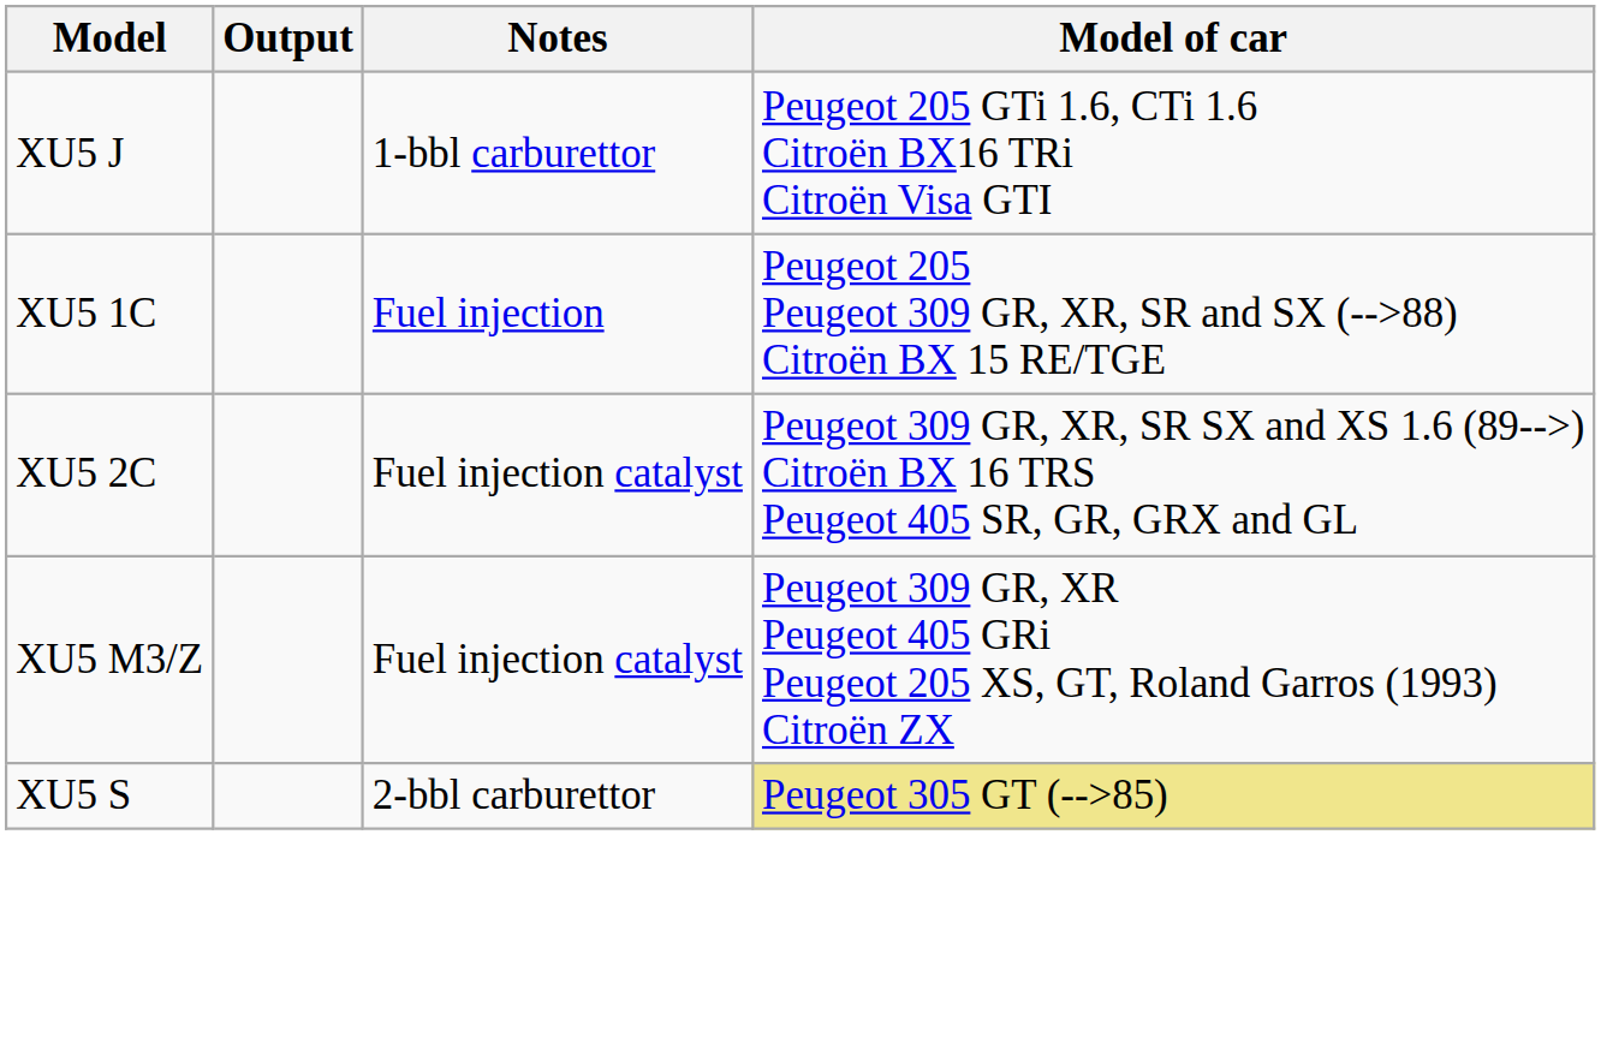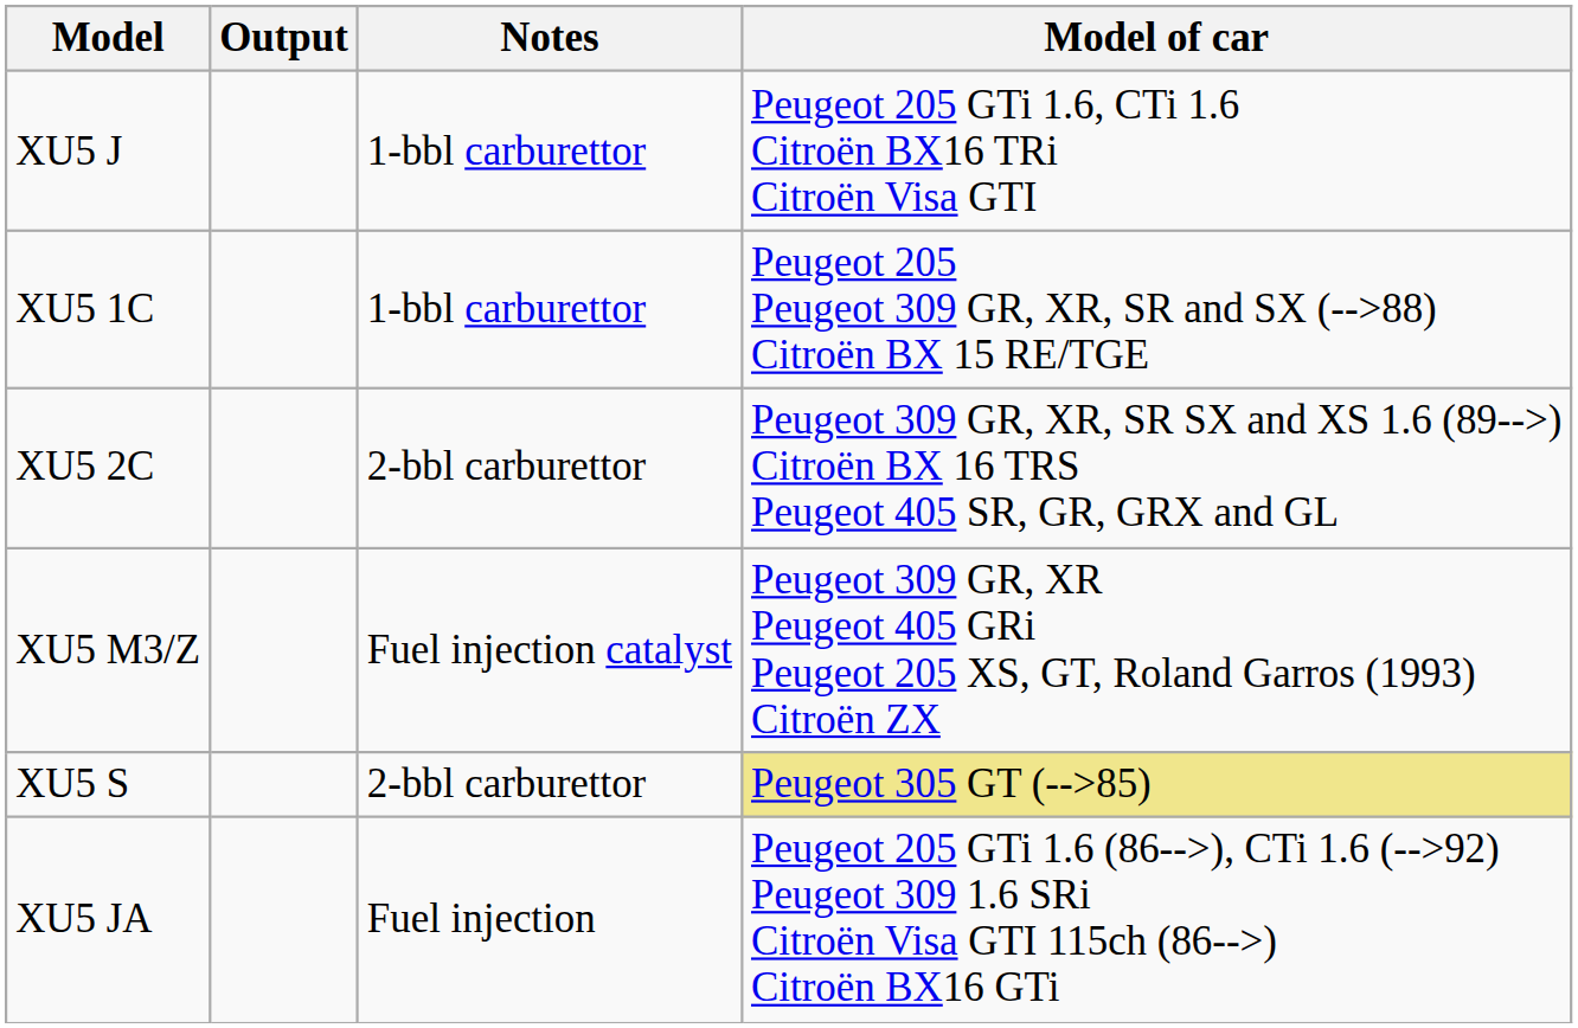XU5 1C | Notes: Fuel injection -> 1-bbl carburettor
XU5 2C | Notes: Fuel injection catalyst -> 2-bbl carburettor
+ row: XU5 JA | Fuel injection | Peugeot 205 GTi 1.6 (86-->), CTi 1.6 (-->92) Peugeot 309 1.6 SRi Citroën Visa GTI 115ch (86-->) Citroën BX16 GTi
